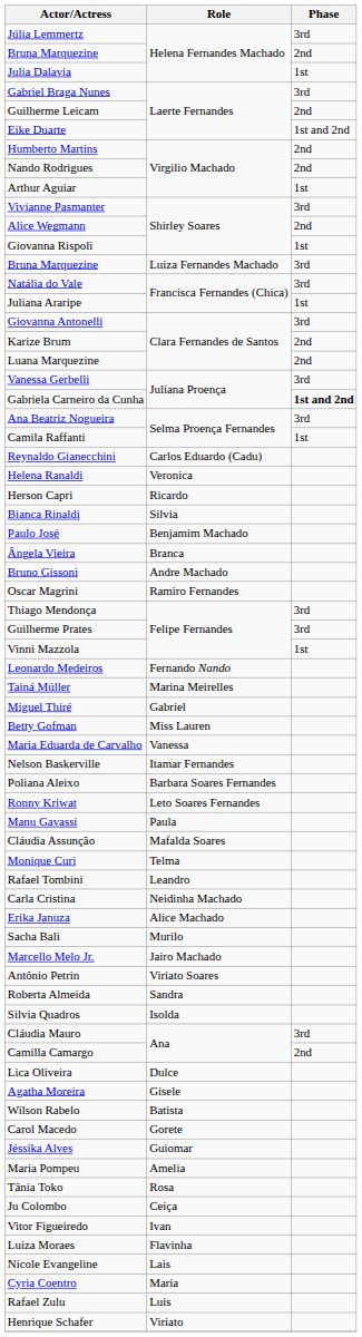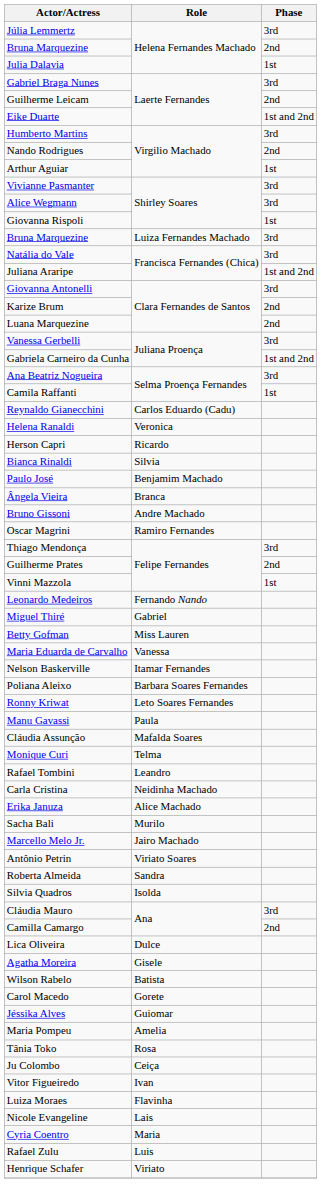Humberto Martins | Phase: 2nd -> 3rd
Alice Wegmann | Phase: 2nd -> 3rd
Juliana Araripe | Phase: 1st -> 1st and 2nd
Gabriela Carneiro da Cunha | Phase: bold -> normal
Guilherme Prates | Phase: 3rd -> 2nd
- row: Tainá Müller | Marina Meirelles
